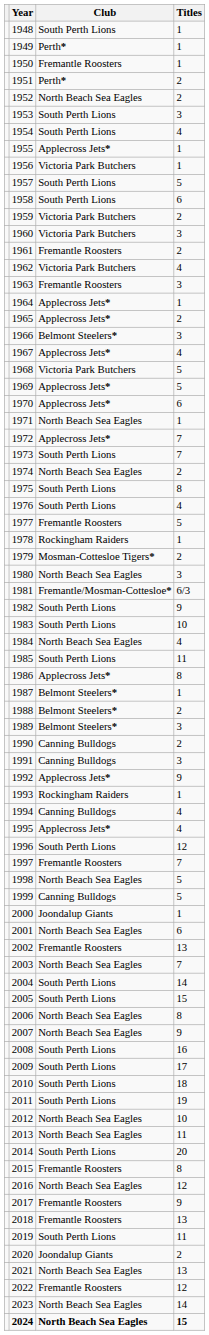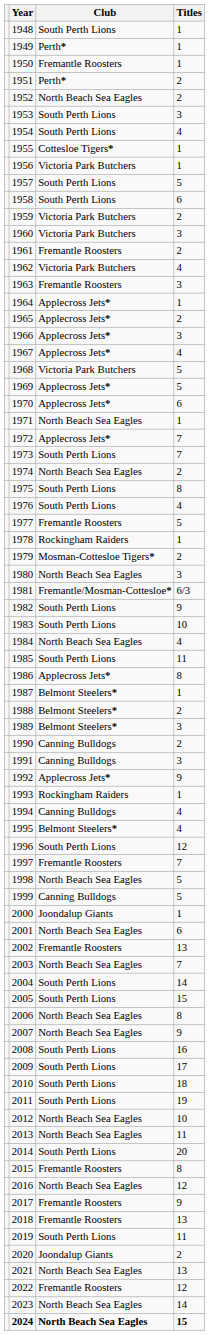1955 | Club: Applecross Jets* -> Cottesloe Tigers*
1966 | Club: Belmont Steelers* -> Applecross Jets*
1995 | Club: Applecross Jets* -> Belmont Steelers*
